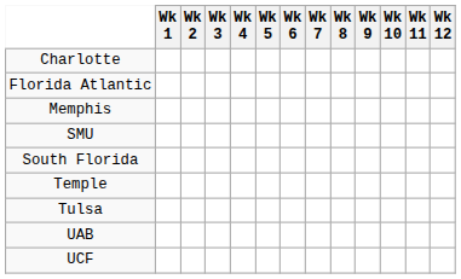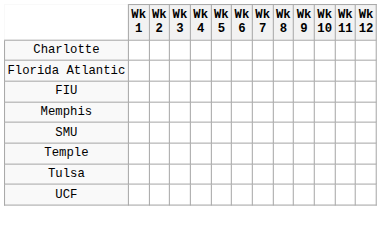+ row: FIU
- row: South Florida
- row: UAB
